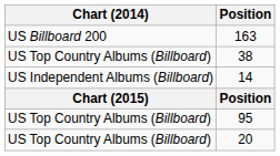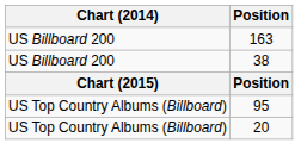38 | Chart (2014): US Top Country Albums (Billboard) -> US Billboard 200
- row: US Independent Albums (Billboard) | 14
